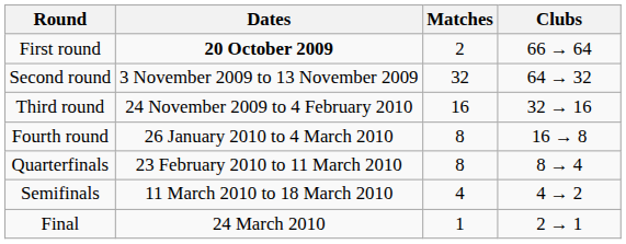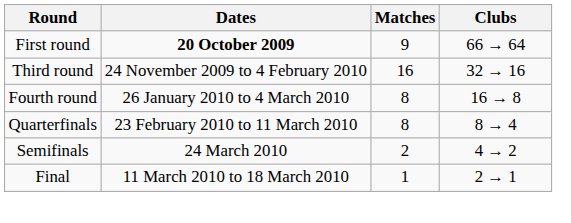First round | Matches: 2 -> 9
- row: Second round | 3 November 2009 to 13 November 2009 | 32 | 64 → 32
Semifinals | Dates: 11 March 2010 to 18 March 2010 -> 24 March 2010
Semifinals | Matches: 4 -> 2
Final | Dates: 24 March 2010 -> 11 March 2010 to 18 March 2010
